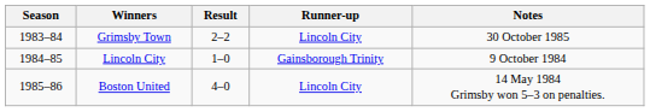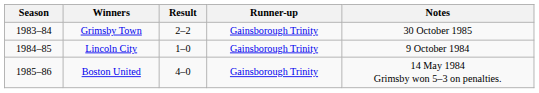Grimsby Town | Runner-up: Lincoln City -> Gainsborough Trinity
Boston United | Runner-up: Lincoln City -> Gainsborough Trinity
